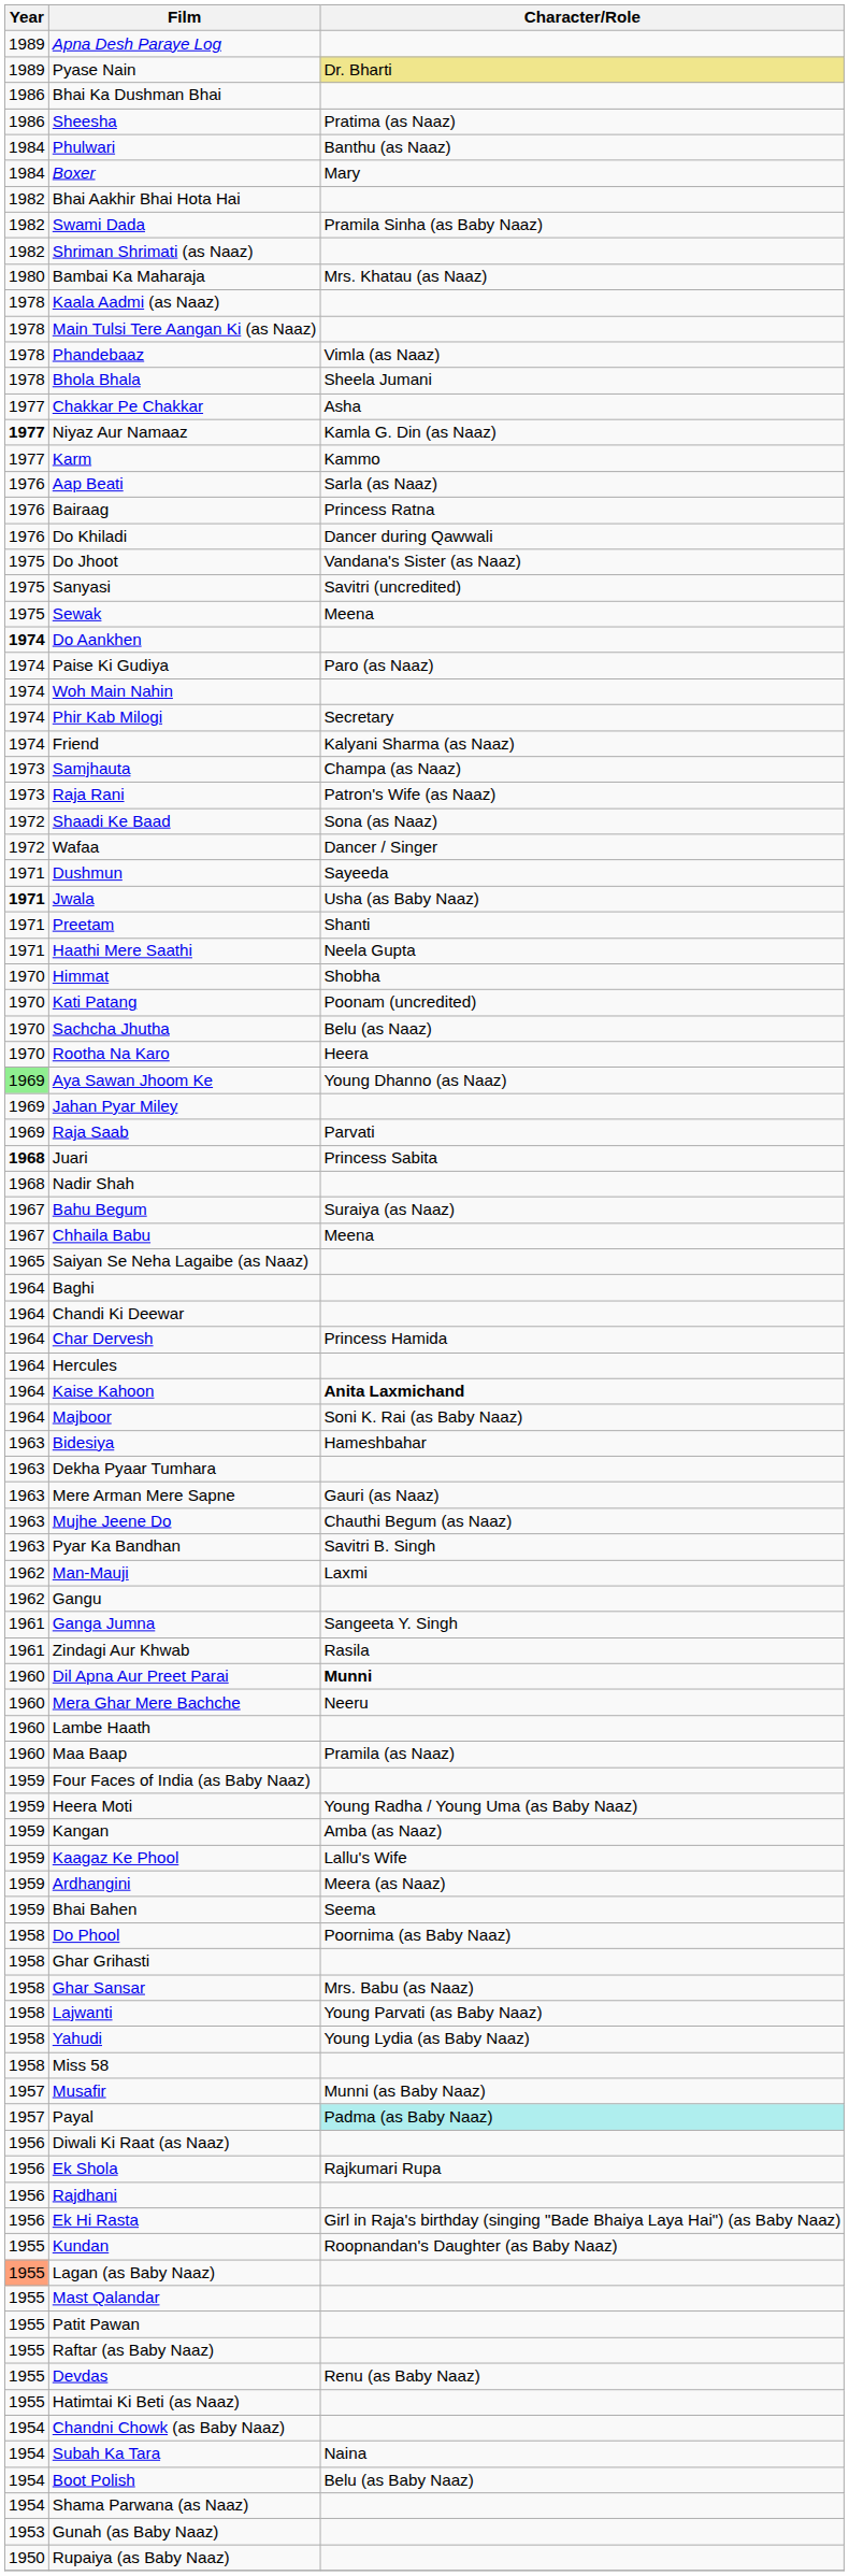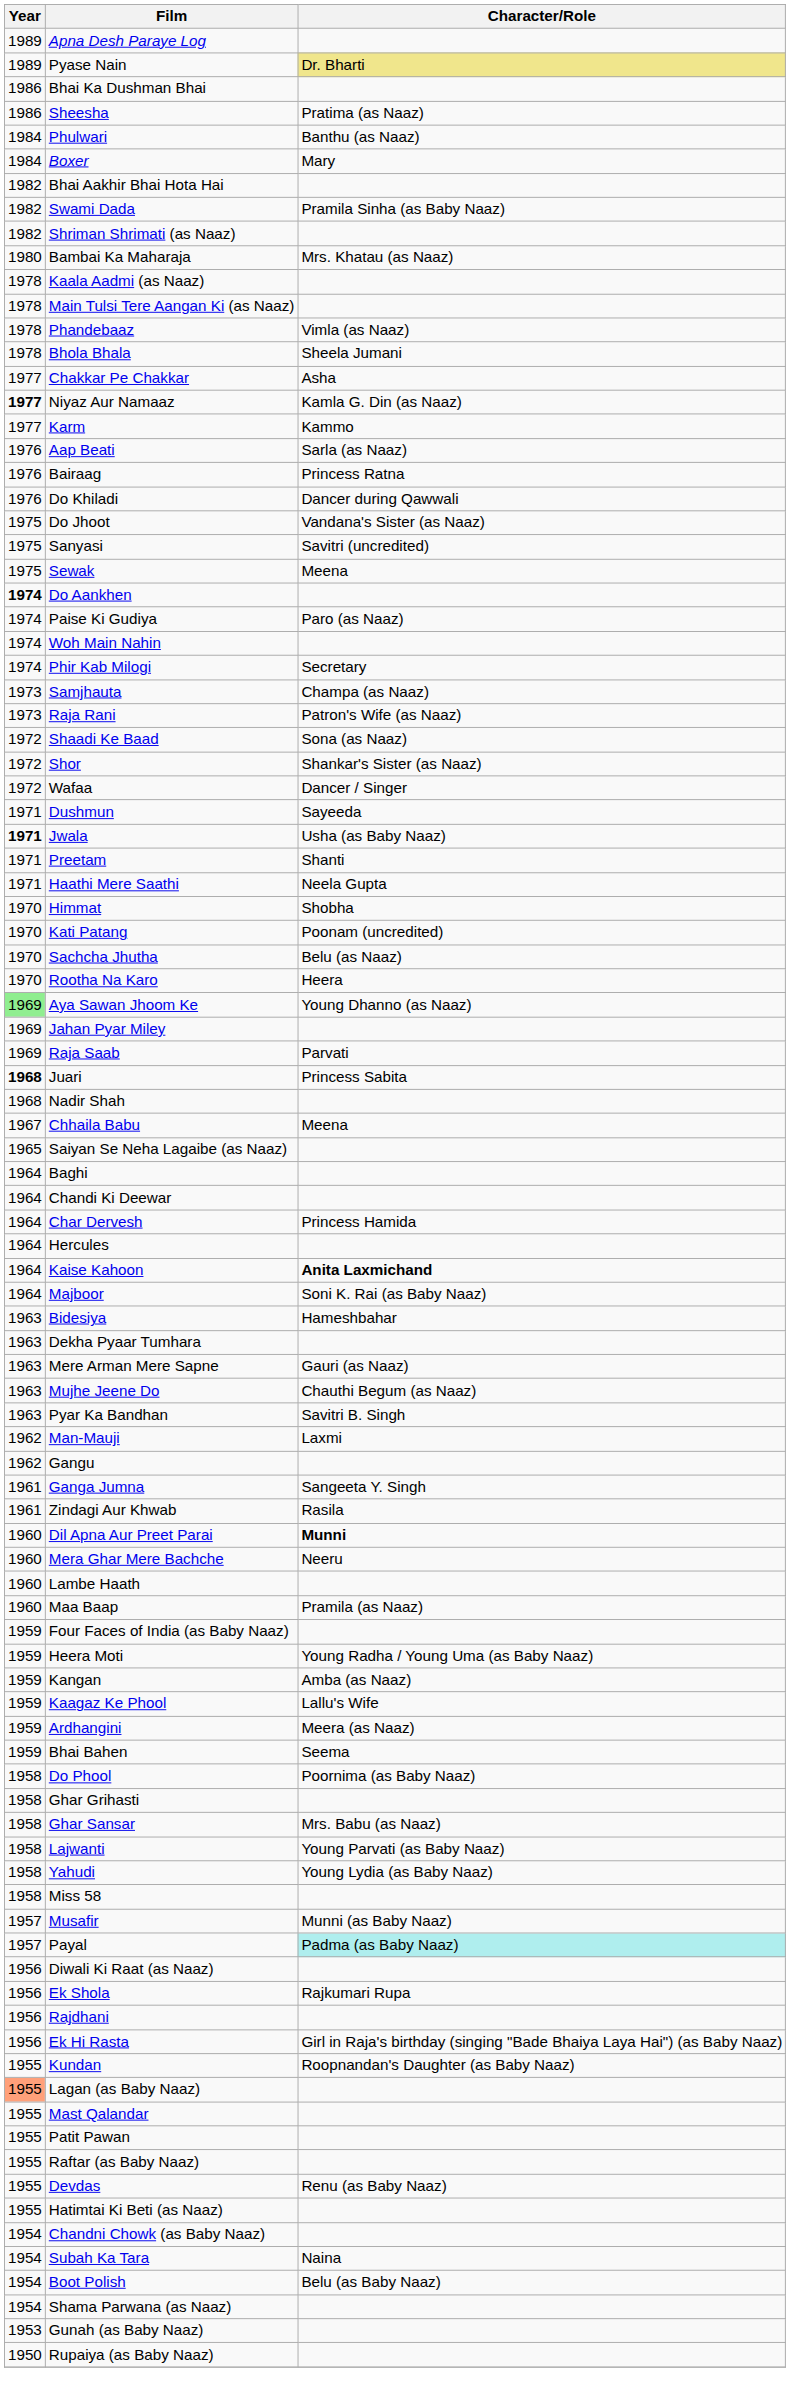- row: 1974 | Friend | Kalyani Sharma (as Naaz)
+ row: 1972 | Shor | Shankar's Sister (as Naaz)
- row: 1967 | Bahu Begum | Suraiya (as Naaz)
